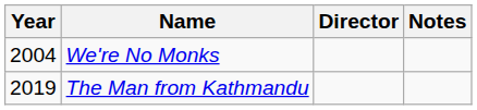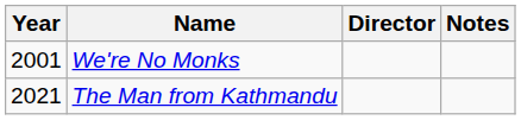We're No Monks | Year: 2004 -> 2001
The Man from Kathmandu | Year: 2019 -> 2021
